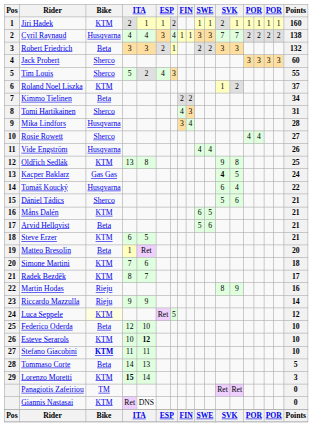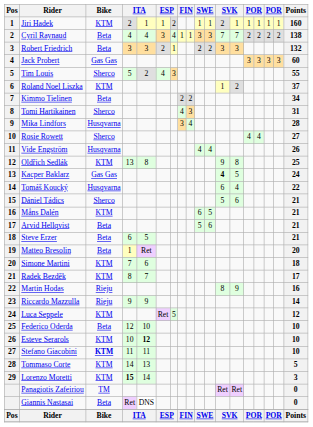Cyril Raynaud | Bike: Husqvarna -> Beta
Jack Probert | Bike: Sherco -> Gas Gas
Steve Erzer | Bike: KTM -> Beta
Luca Seppele | Bike: lightyellow background -> no background
Tommaso Corte | Bike: Beta -> KTM
Giannis Nastasai | Bike: KTM -> Beta
